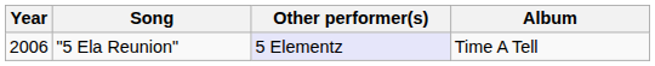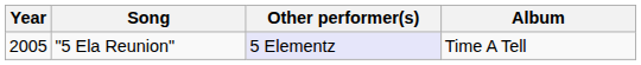"5 Ela Reunion" | Year: 2006 -> 2005
